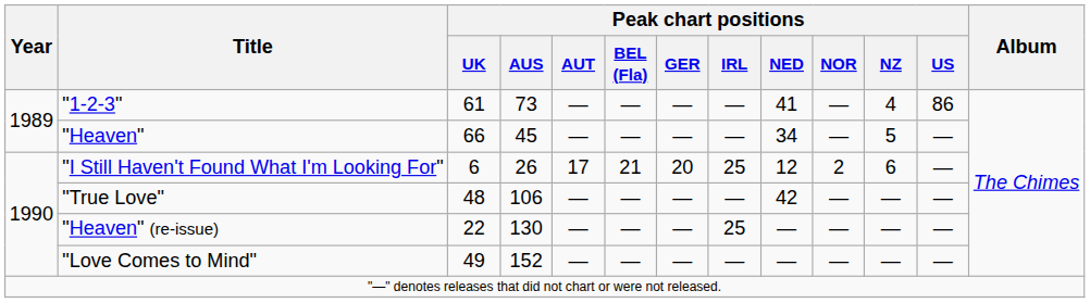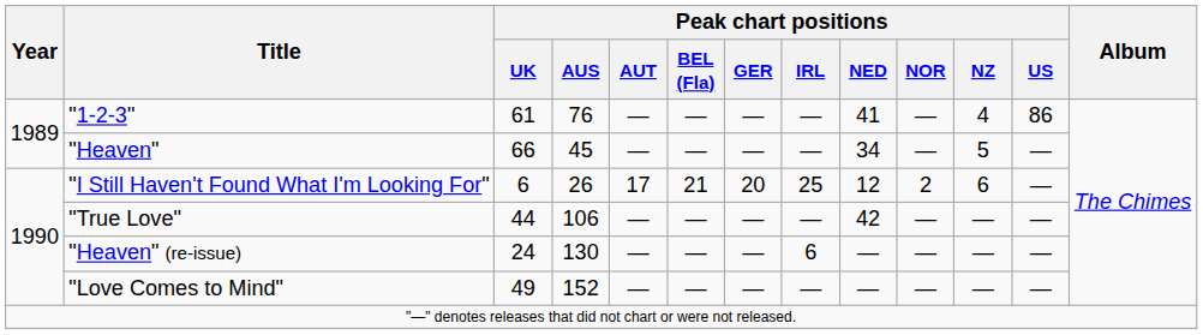"1-2-3" | Peak chart positions / AUS: 73 -> 76
"True Love" | Peak chart positions / UK: 48 -> 44
"Heaven" (re-issue) | Peak chart positions / UK: 22 -> 24
"Heaven" (re-issue) | Peak chart positions / IRL: 25 -> 6
